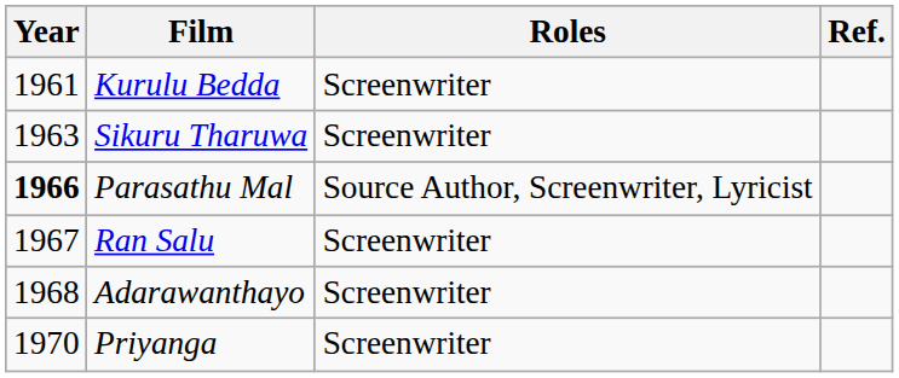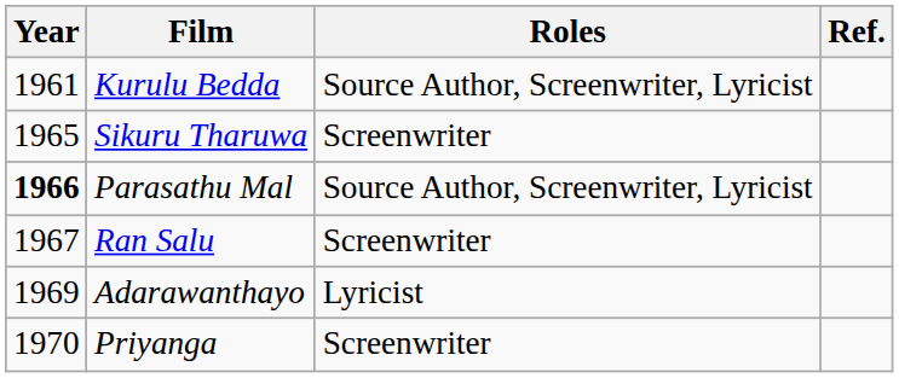Kurulu Bedda | Roles: Screenwriter -> Source Author, Screenwriter, Lyricist
Sikuru Tharuwa | Year: 1963 -> 1965
Adarawanthayo | Year: 1968 -> 1969
Adarawanthayo | Roles: Screenwriter -> Lyricist
